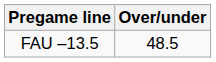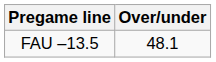FAU –13.5 | Over/under: 48.5 -> 48.1
